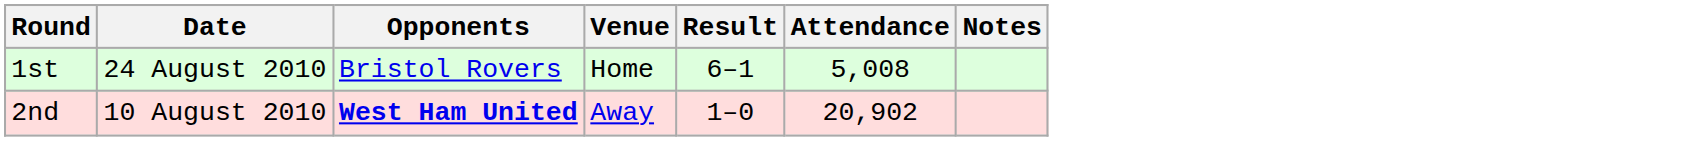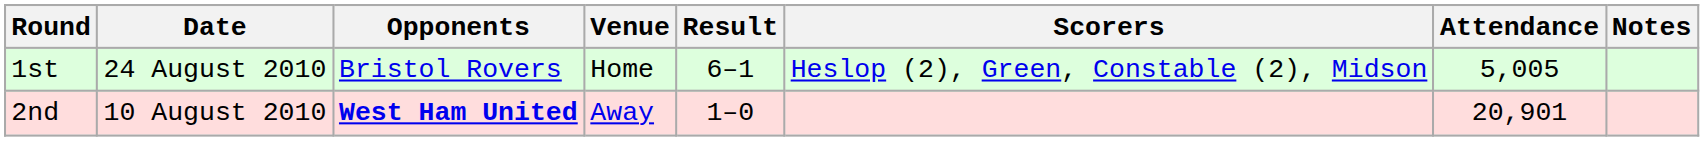+ column: Scorers | Heslop (2), Green, Constable (2), Midson
1st | Attendance: 5,008 -> 5,005
2nd | Attendance: 20,902 -> 20,901
